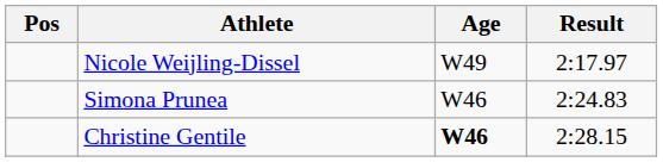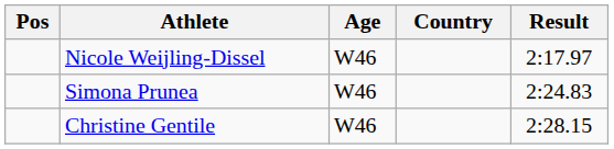+ column: Country
Nicole Weijling-Dissel | Age: W49 -> W46
Christine Gentile | Age: bold -> normal
